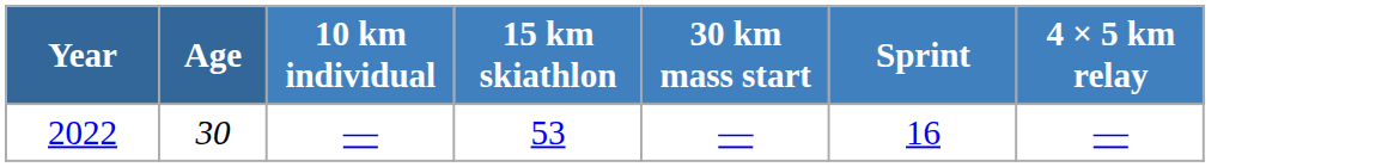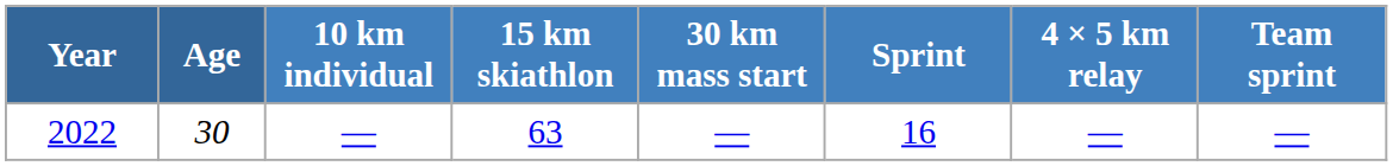+ column: Team sprint | —
2022 | 15 km skiathlon: 53 -> 63
